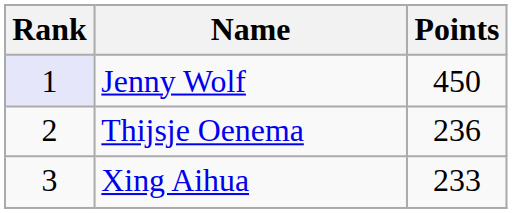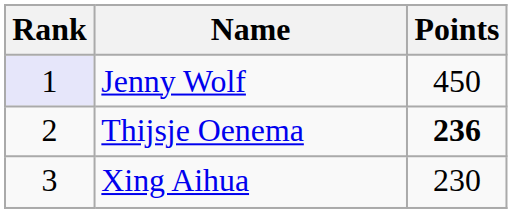Thijsje Oenema | Points: normal -> bold
Xing Aihua | Points: 233 -> 230
